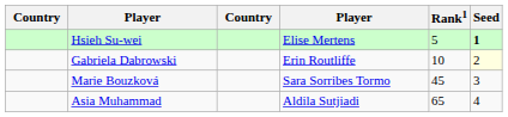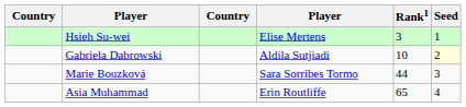Hsieh Su-wei | Rank1: 5 -> 3
Hsieh Su-wei | Seed: bold -> normal
Gabriela Dabrowski | column 4: Erin Routliffe -> Aldila Sutjiadi
Marie Bouzková | Rank1: 45 -> 44
Asia Muhammad | column 4: Aldila Sutjiadi -> Erin Routliffe
